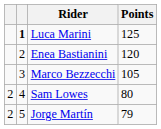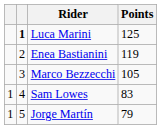Enea Bastianini | Points: 120 -> 119
Sam Lowes | column 1: 2 -> 1
Sam Lowes | Points: 80 -> 83
Jorge Martín | column 1: 2 -> 1
